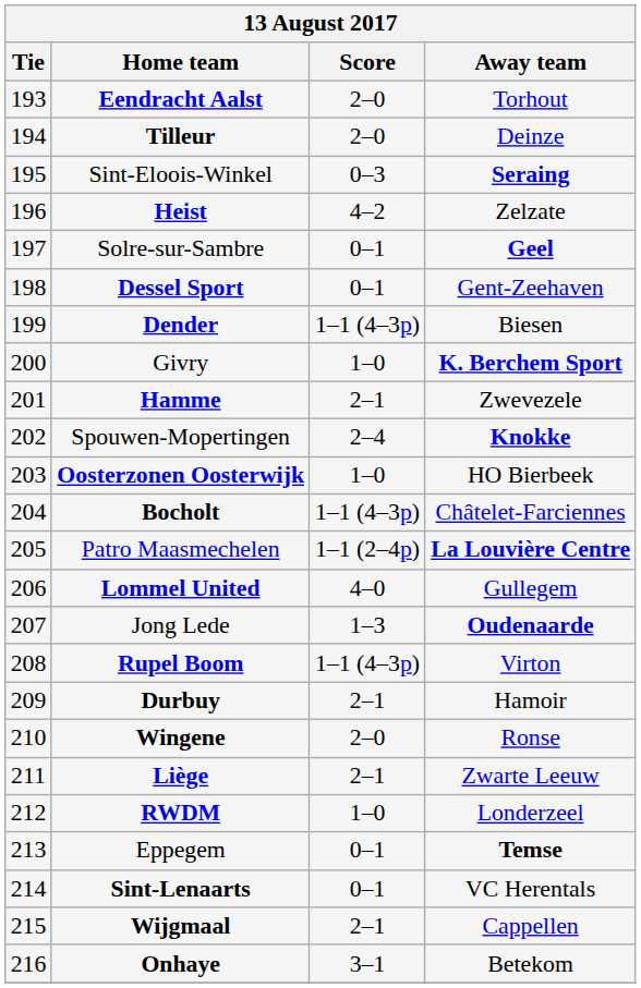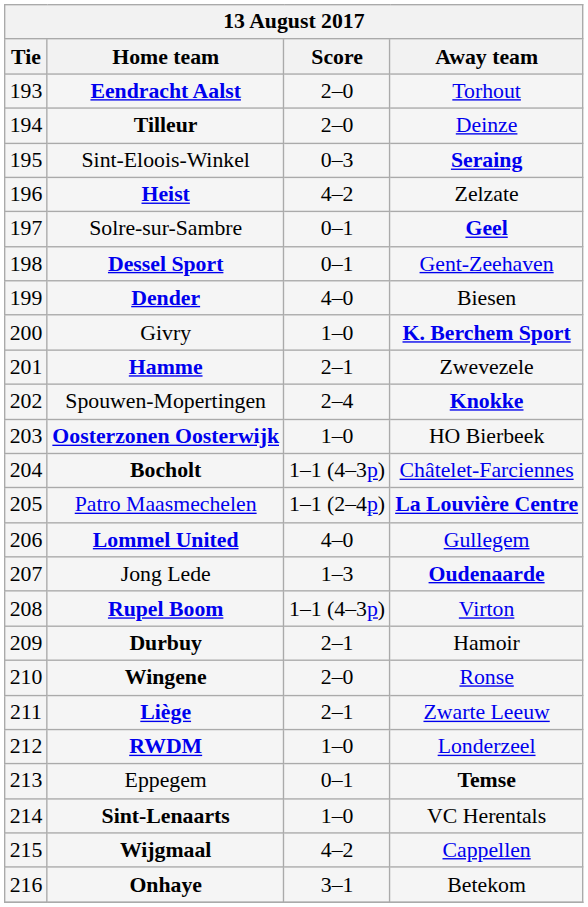Dender | Score: 1–1 (4–3p) -> 4–0
Sint-Lenaarts | Score: 0–1 -> 1–0
Wijgmaal | Score: 2–1 -> 4–2
